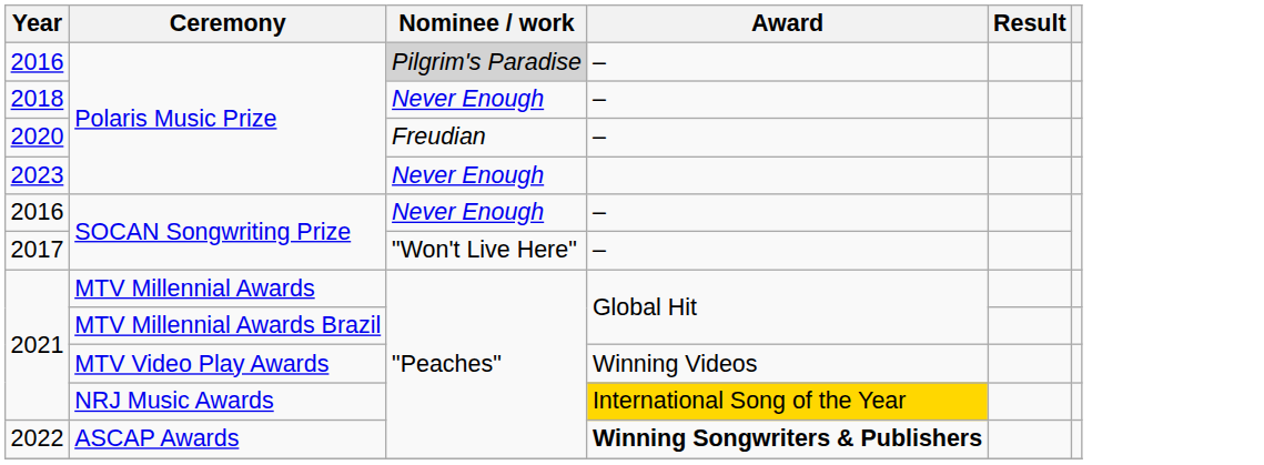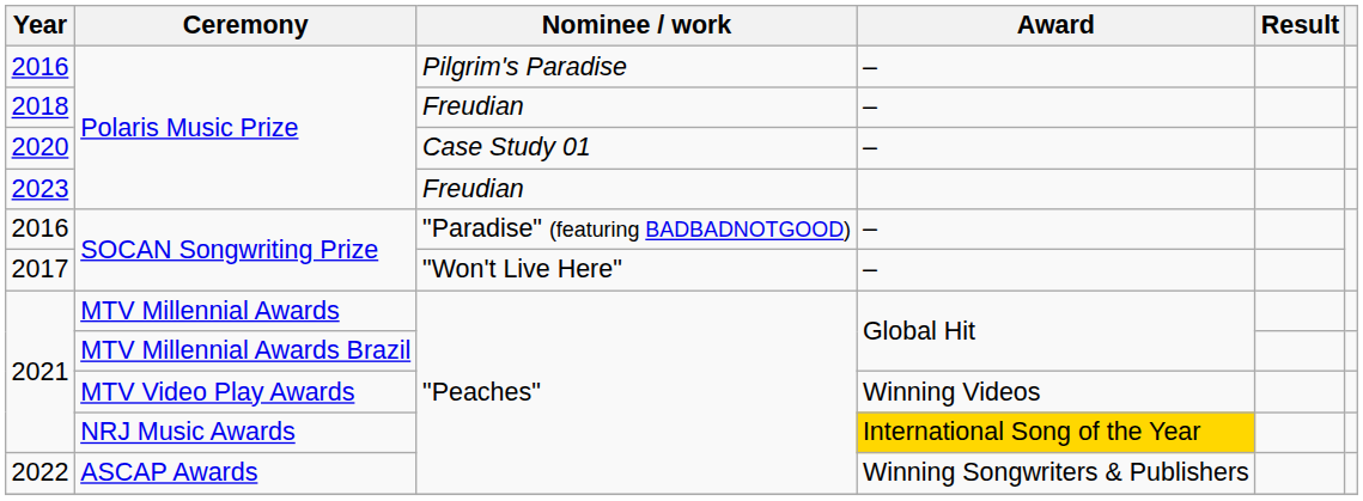2016 / Polaris Music Prize | Nominee / work: lightgrey background -> no background
2018 | Nominee / work: Never Enough -> Freudian
2020 | Nominee / work: Freudian -> Case Study 01
2023 | Nominee / work: Never Enough -> Freudian
2016 / SOCAN Songwriting Prize | Nominee / work: Never Enough -> "Paradise" (featuring BADBADNOTGOOD)
2022 | Award: bold -> normal
